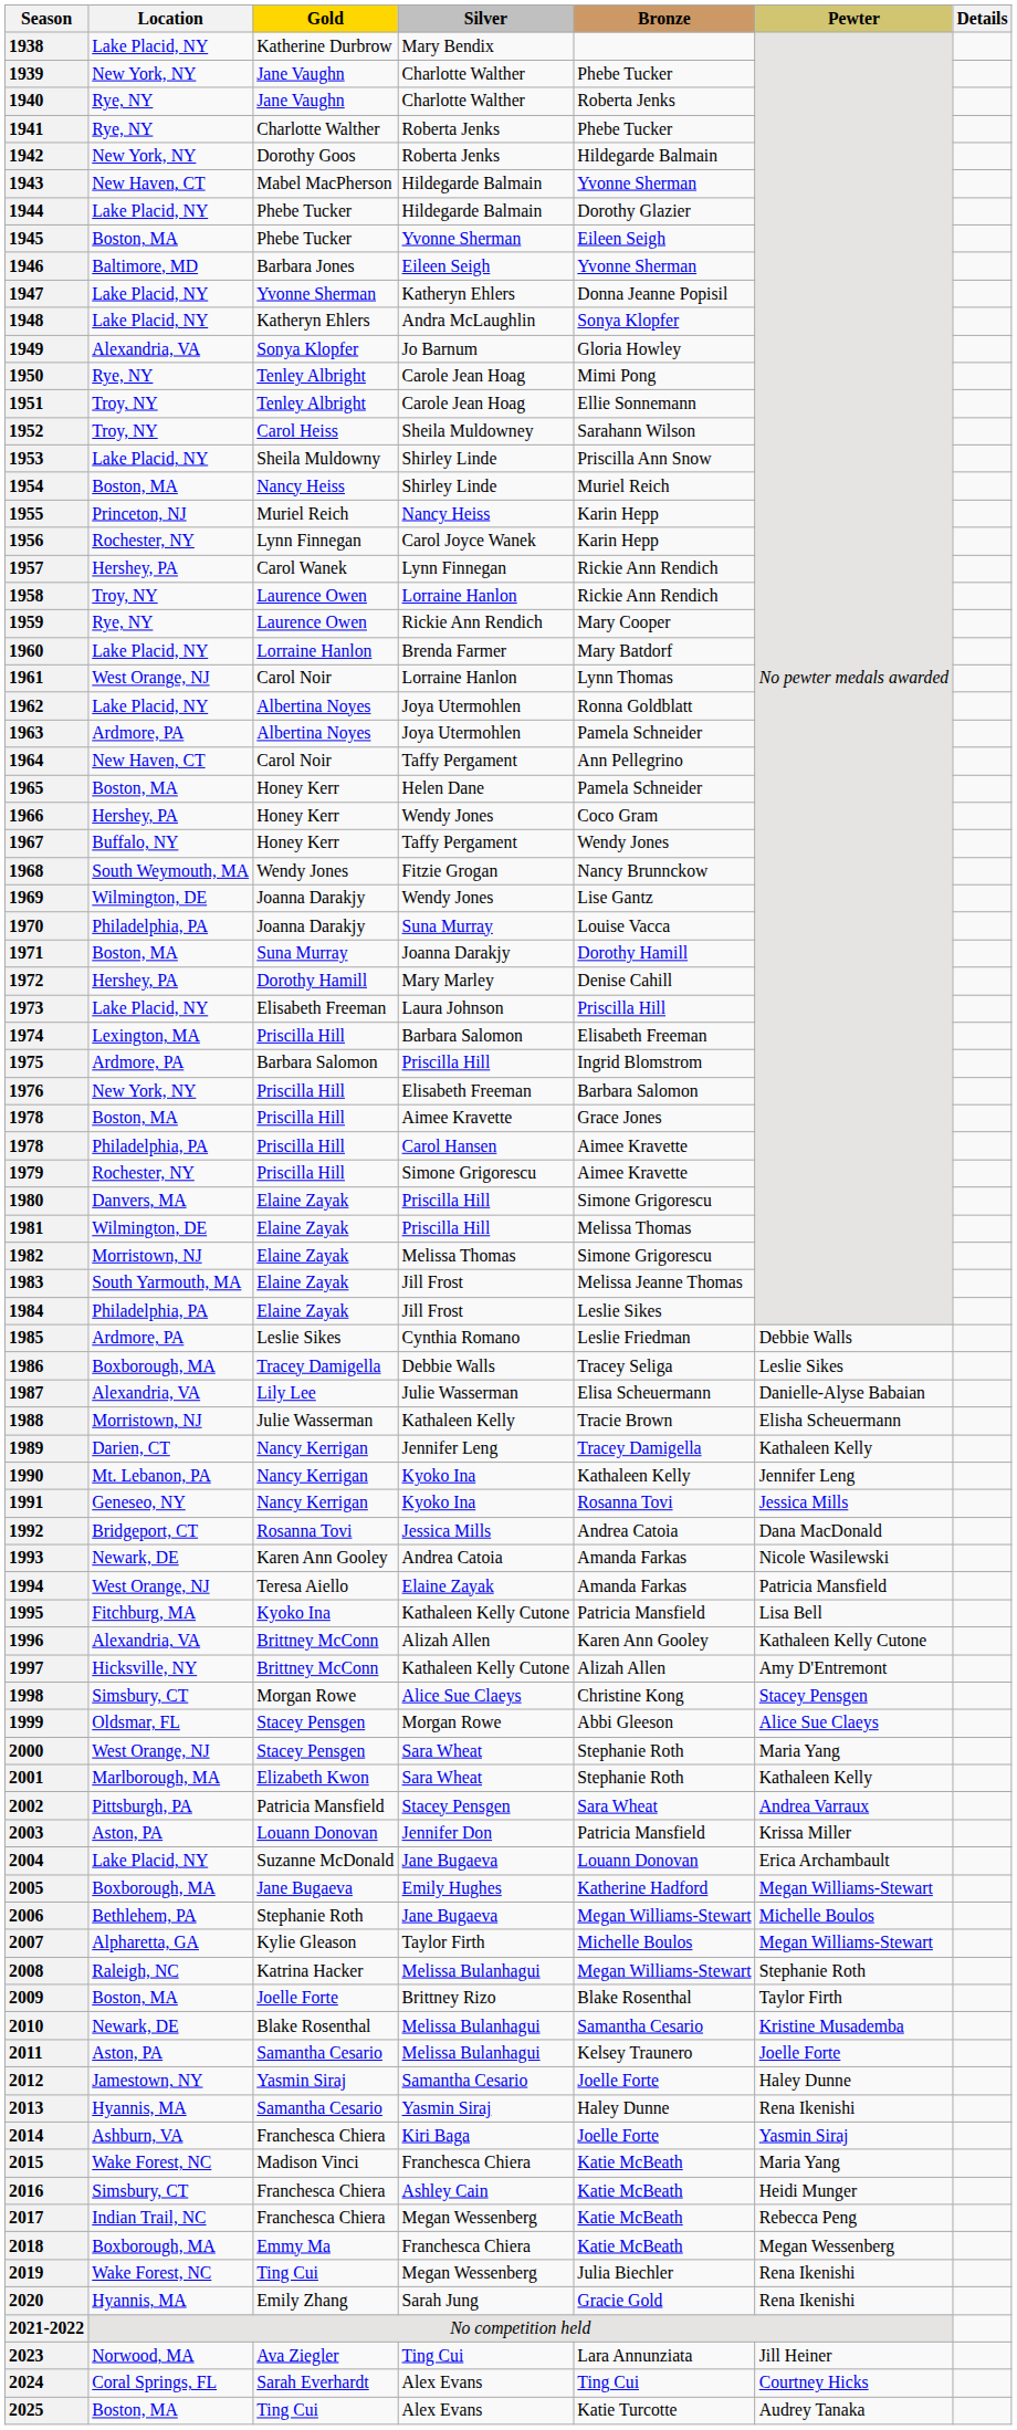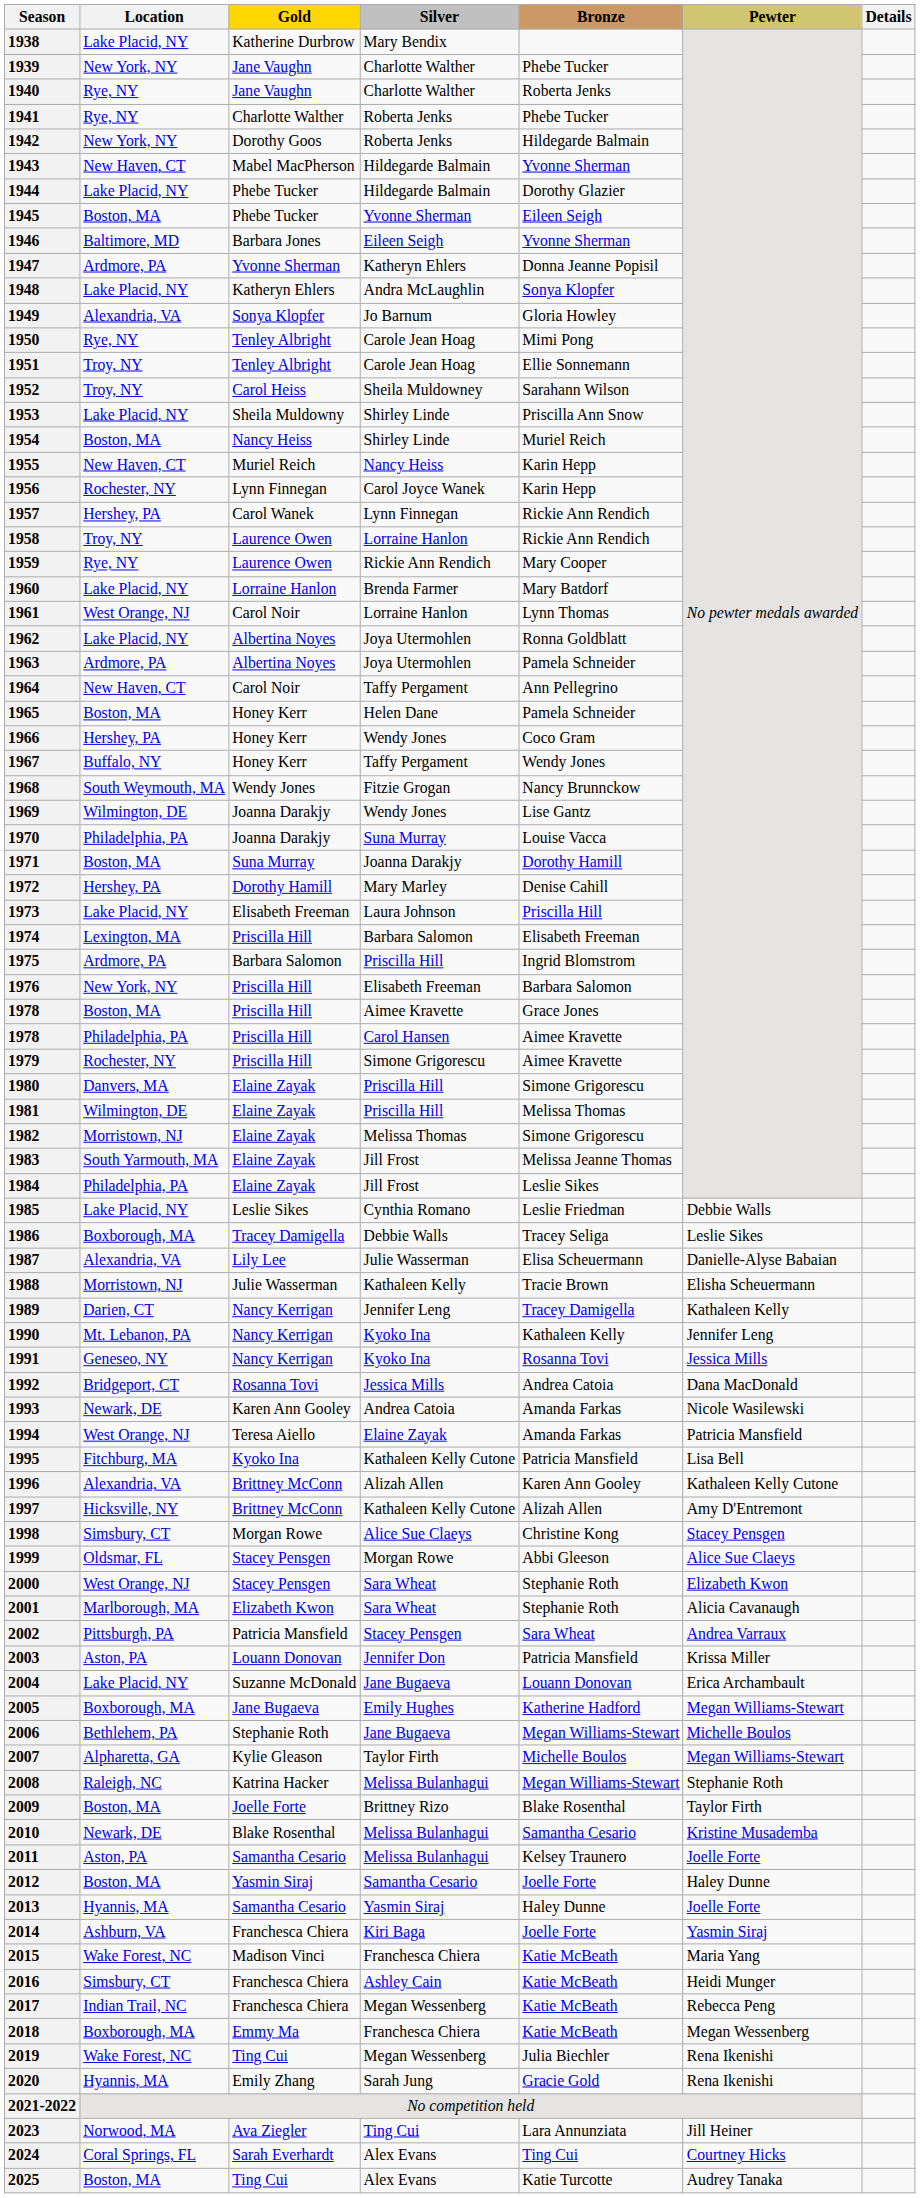1947 | Location: Lake Placid, NY -> Ardmore, PA
1955 | Location: Princeton, NJ -> New Haven, CT
1985 | Location: Ardmore, PA -> Lake Placid, NY
2000 | Pewter: Maria Yang -> Elizabeth Kwon
2001 | Pewter: Kathaleen Kelly -> Alicia Cavanaugh
2012 | Location: Jamestown, NY -> Boston, MA
2013 | Pewter: Rena Ikenishi -> Joelle Forte
